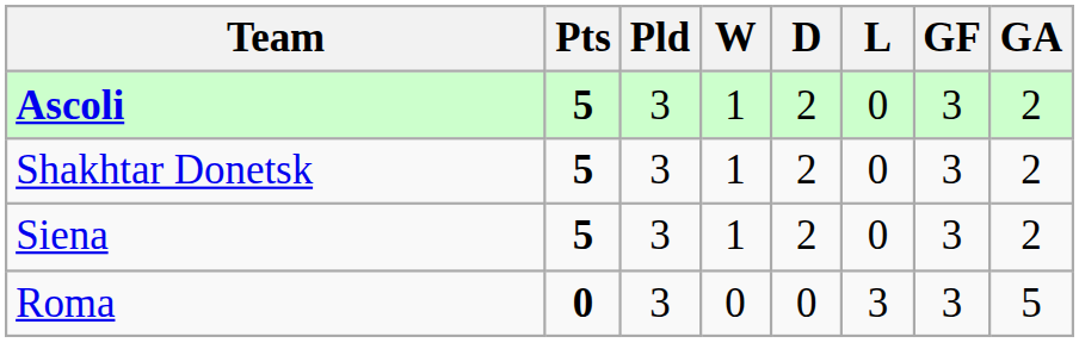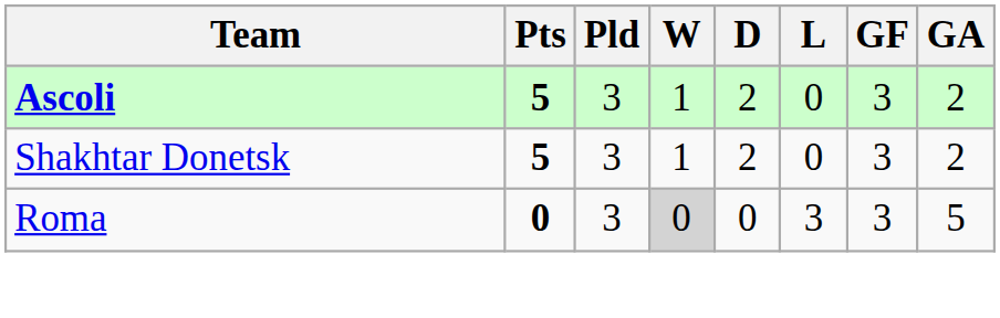- row: Siena | 5 | 3 | 1 | 2 | 0 | 3 | 2
Roma | W: no background -> lightgrey background
